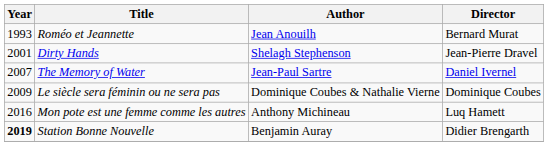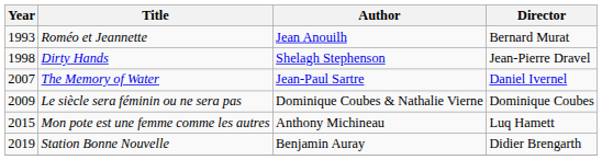Dirty Hands | Year: 2001 -> 1998
Mon pote est une femme comme les autres | Year: 2016 -> 2015
Station Bonne Nouvelle | Year: bold -> normal
